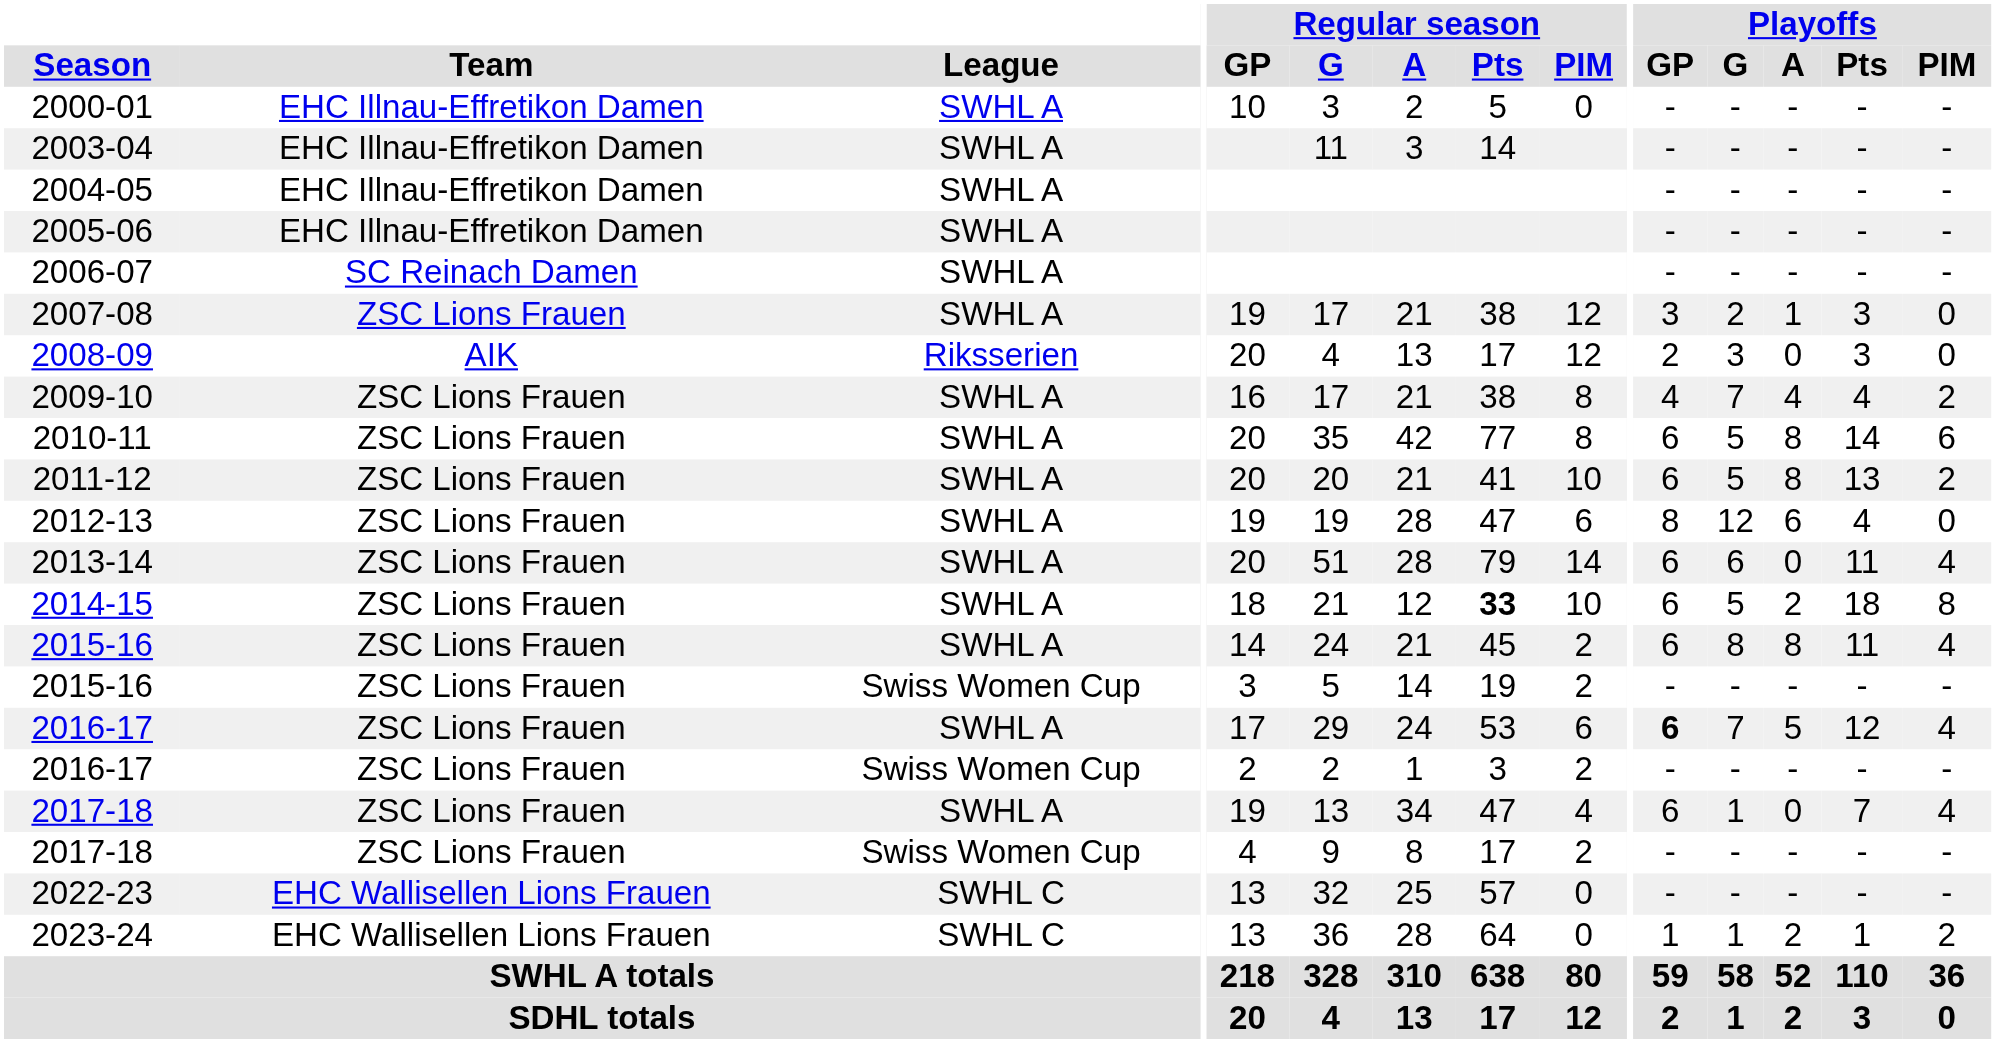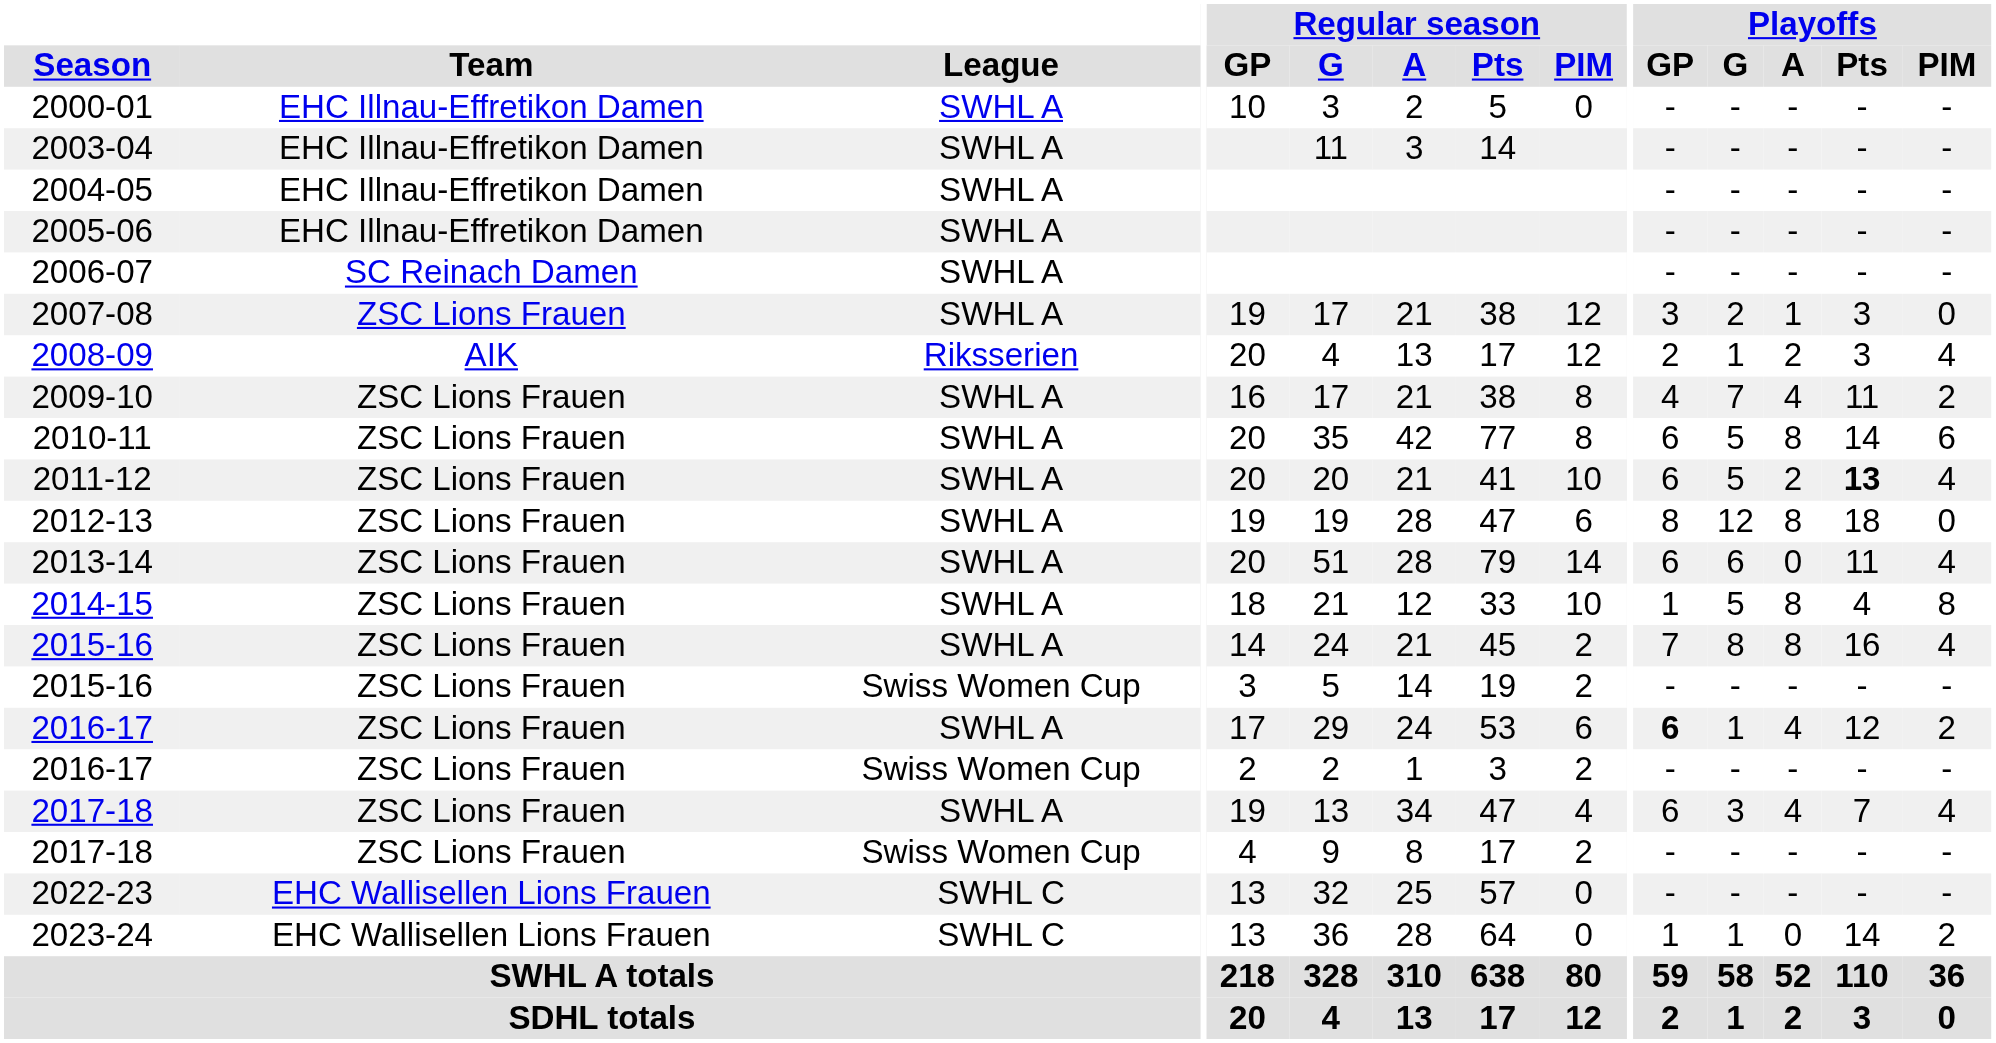2008-09 | Playoffs / G: 3 -> 1
2008-09 | Playoffs / A: 0 -> 2
2008-09 | Playoffs / PIM: 0 -> 4
2009-10 | Playoffs / Pts: 4 -> 11
2011-12 | Playoffs / A: 8 -> 2
2011-12 | Playoffs / Pts: normal -> bold
2011-12 | Playoffs / PIM: 2 -> 4
2012-13 | Playoffs / A: 6 -> 8
2012-13 | Playoffs / Pts: 4 -> 18
2014-15 | Regular season / Pts: bold -> normal
2014-15 | Playoffs / GP: 6 -> 1
2014-15 | Playoffs / A: 2 -> 8
2014-15 | Playoffs / Pts: 18 -> 4
2015-16 / SWHL A | Playoffs / GP: 6 -> 7
2015-16 / SWHL A | Playoffs / Pts: 11 -> 16
2016-17 / SWHL A | Playoffs / G: 7 -> 1
2016-17 / SWHL A | Playoffs / A: 5 -> 4
2016-17 / SWHL A | Playoffs / PIM: 4 -> 2
2017-18 / SWHL A | Playoffs / G: 1 -> 3
2017-18 / SWHL A | Playoffs / A: 0 -> 4
2023-24 | Playoffs / A: 2 -> 0
2023-24 | Playoffs / Pts: 1 -> 14
